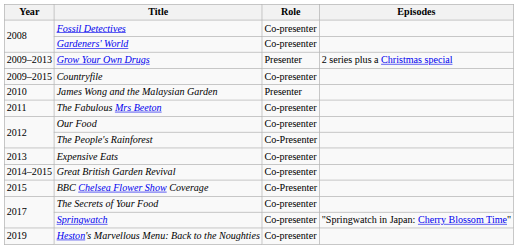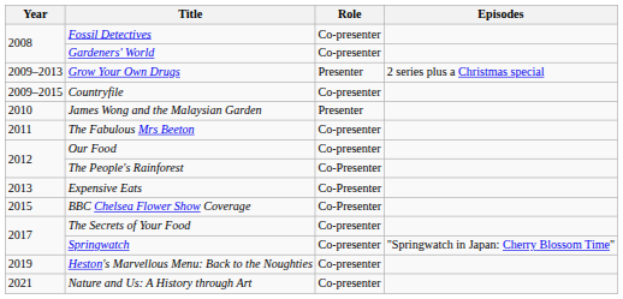Expensive Eats | Role: Co-presenter -> Co-Presenter
- row: 2014–2015 | Great British Garden Revival | Co-presenter
+ row: 2021 | Nature and Us: A History through Art | Co-presenter
